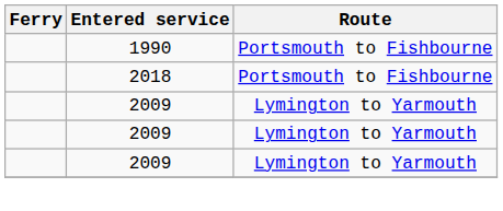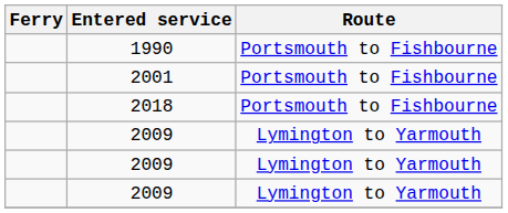+ row: 2001 | Portsmouth to Fishbourne
